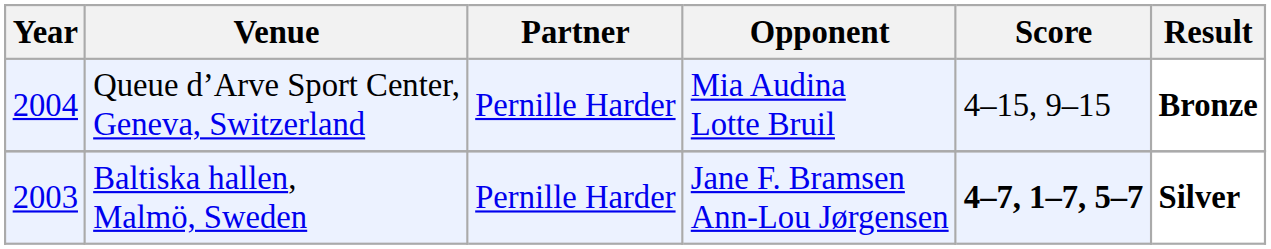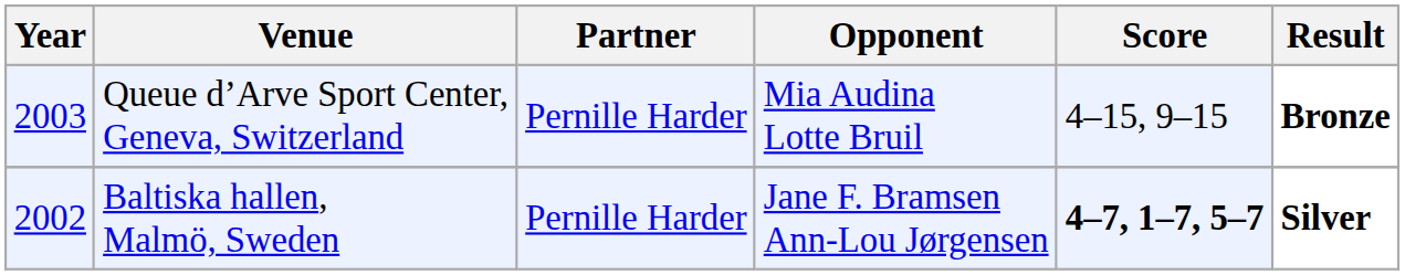Queue d’Arve Sport Center, Geneva, Switzerland | Year: 2004 -> 2003
Baltiska hallen, Malmö, Sweden | Year: 2003 -> 2002
